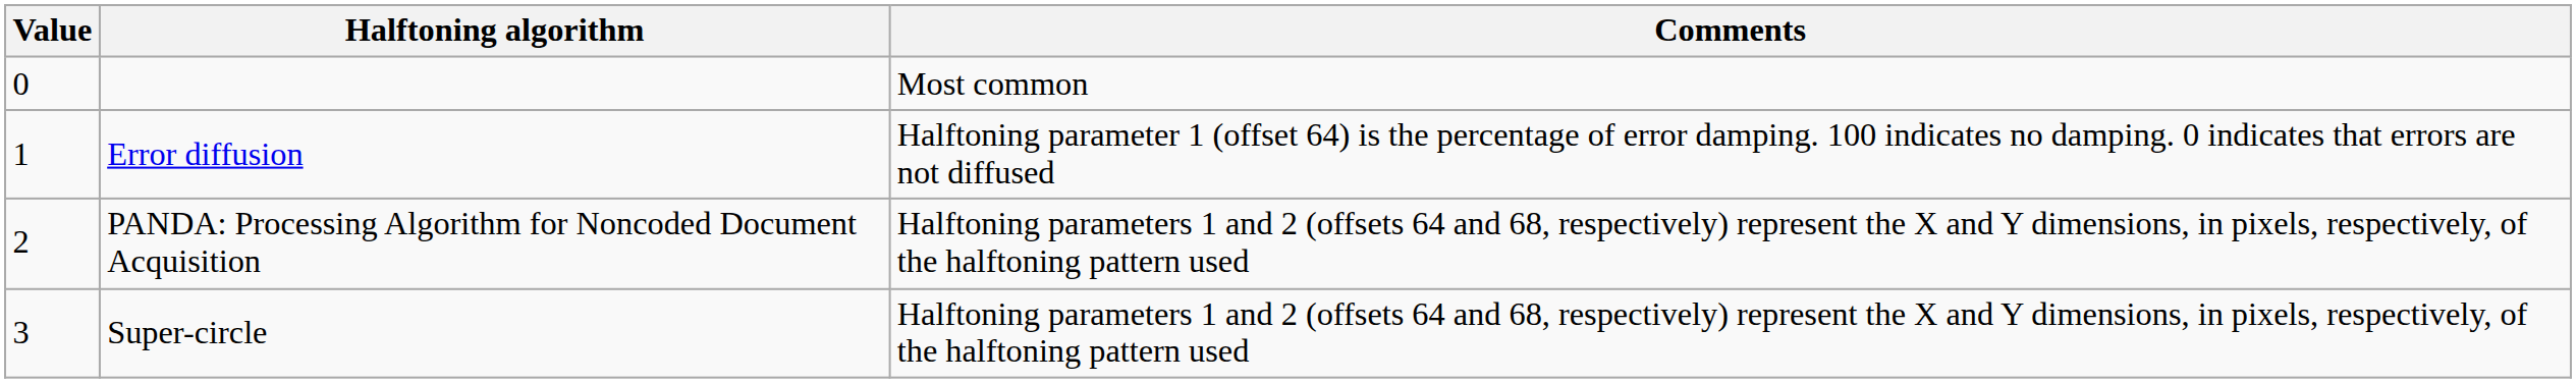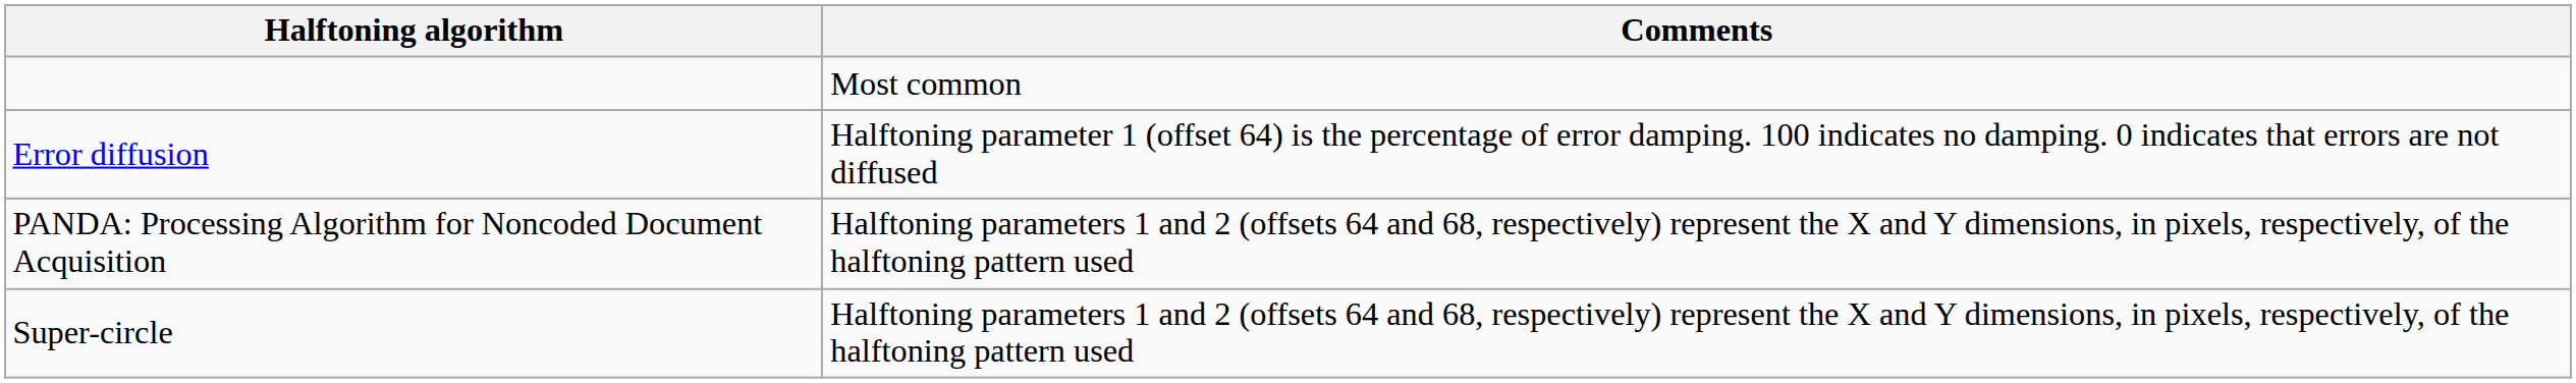- column: Value | 0 | 1 | 2 | 3
